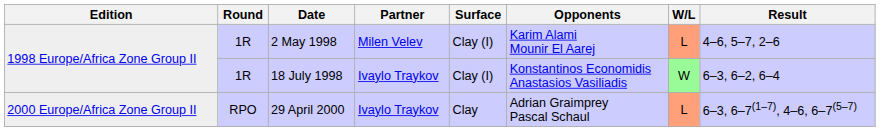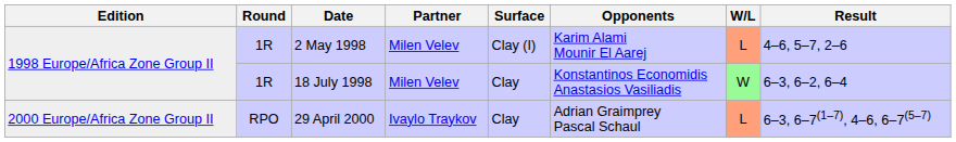18 July 1998 | Partner: Ivaylo Traykov -> Milen Velev
18 July 1998 | Surface: Clay (I) -> Clay
